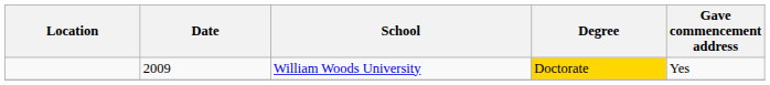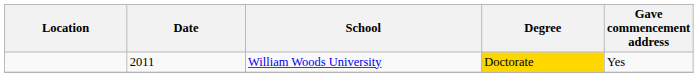William Woods University | Date: 2009 -> 2011
